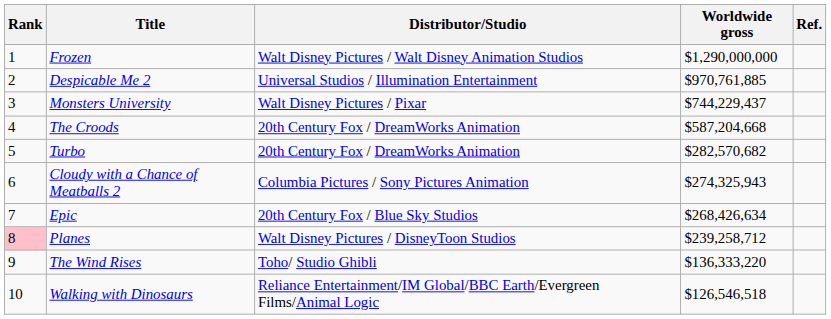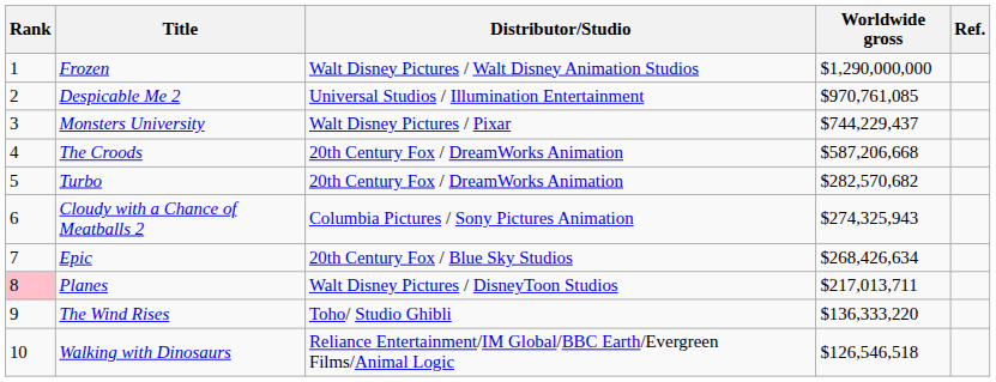Despicable Me 2 | Worldwide gross: $970,761,885 -> $970,761,085
The Croods | Worldwide gross: $587,204,668 -> $587,206,668
Planes | Worldwide gross: $239,258,712 -> $217,013,711
